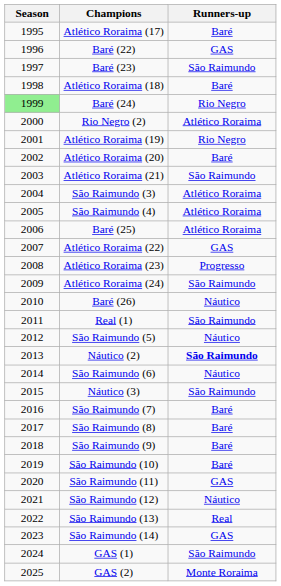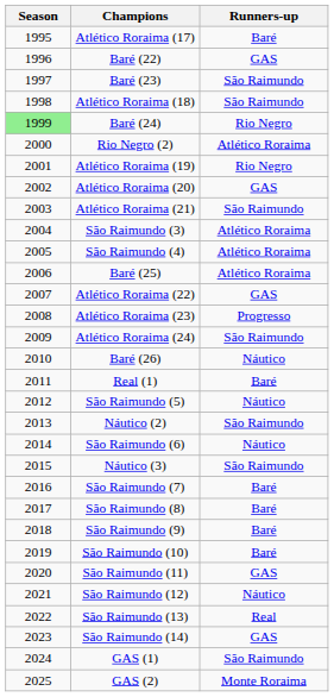Atlético Roraima (18) | Runners-up: Baré -> São Raimundo
Atlético Roraima (20) | Runners-up: Baré -> GAS
Real (1) | Runners-up: São Raimundo -> Baré
Náutico (2) | Runners-up: bold -> normal
